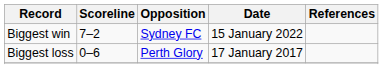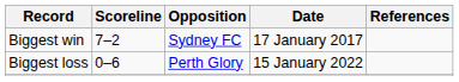Biggest win | Date: 15 January 2022 -> 17 January 2017
Biggest loss | Date: 17 January 2017 -> 15 January 2022
